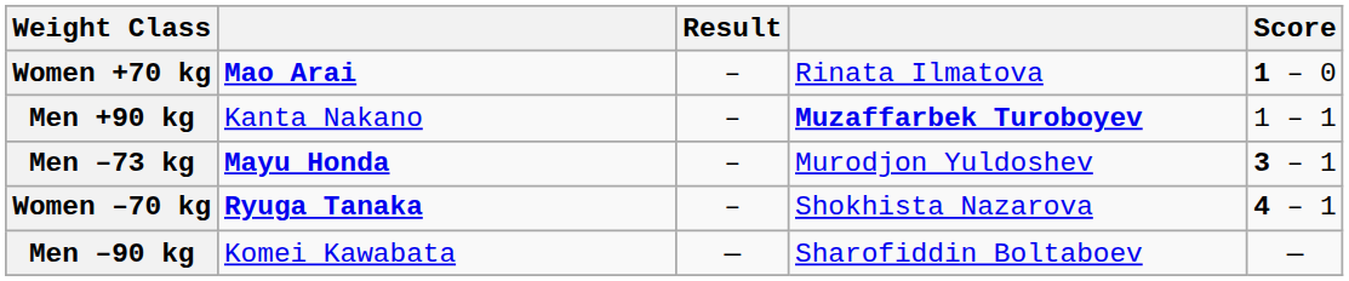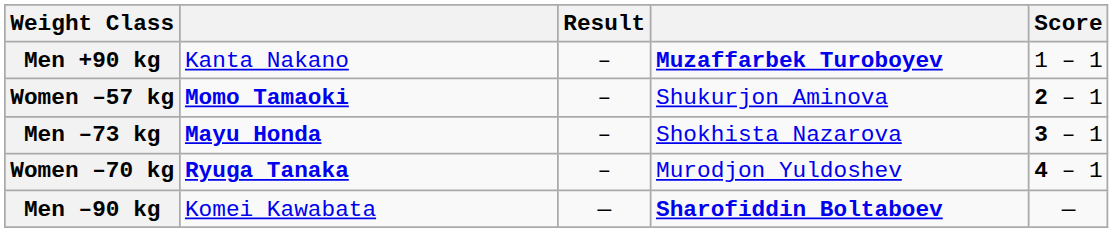- row: Women +70 kg | Mao Arai | – | Rinata Ilmatova | 1 – 0
+ row: Women –57 kg | Momo Tamaoki | – | Shukurjon Aminova | 2 – 1
Men –73 kg | column 4: Murodjon Yuldoshev -> Shokhista Nazarova
Women –70 kg | column 4: Shokhista Nazarova -> Murodjon Yuldoshev
Men –90 kg | column 4: normal -> bold
